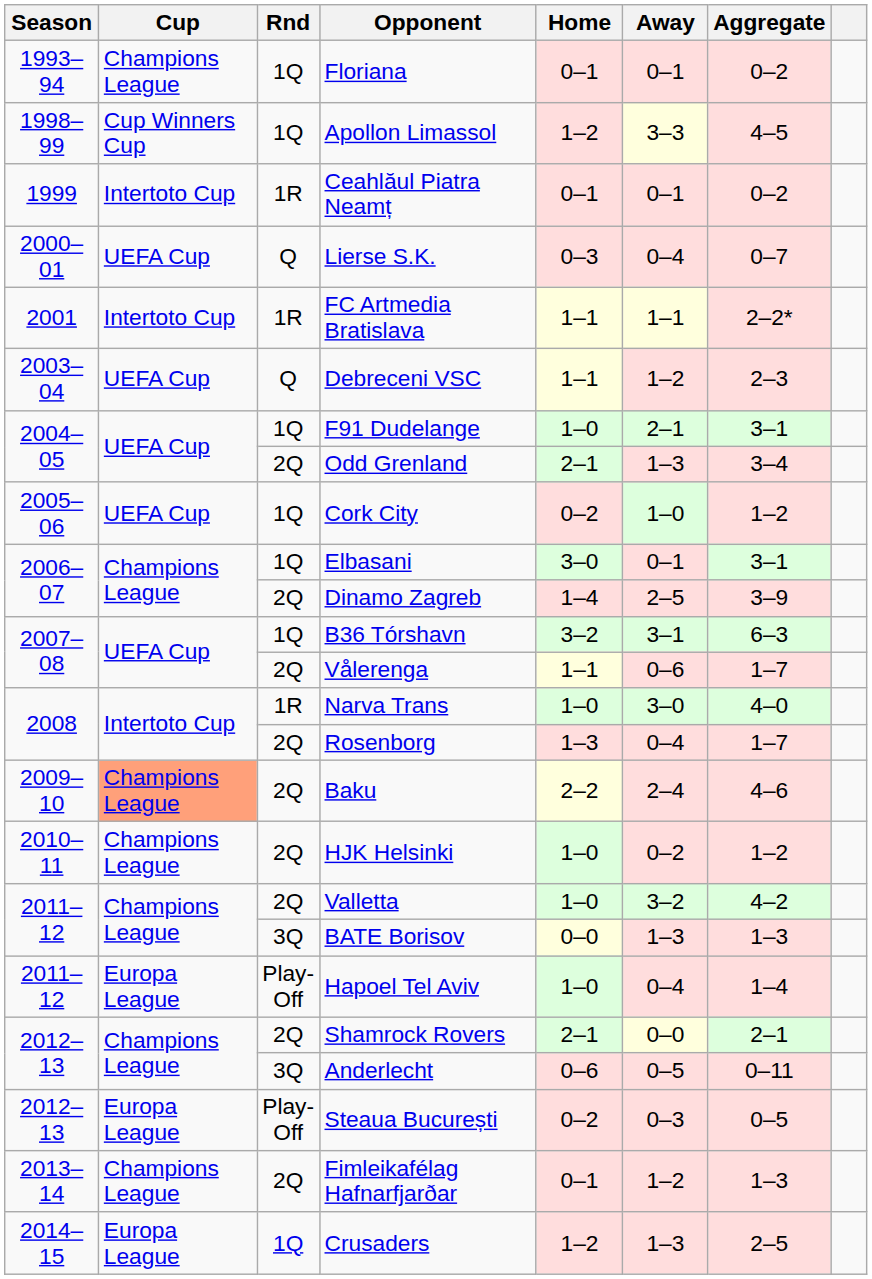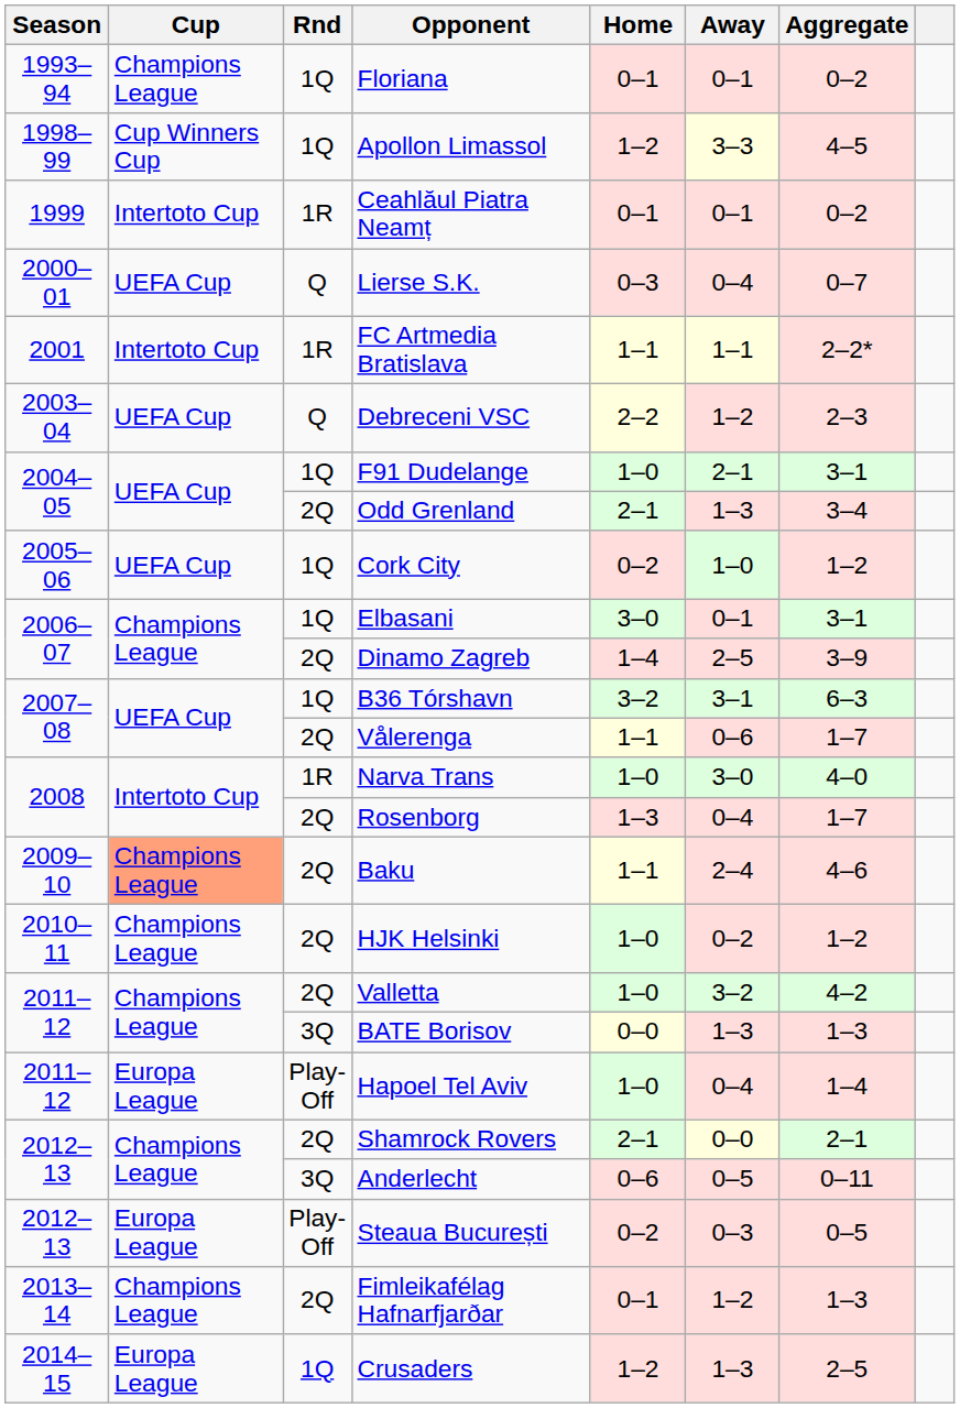Debreceni VSC | Home: 1–1 -> 2–2
Baku | Home: 2–2 -> 1–1
